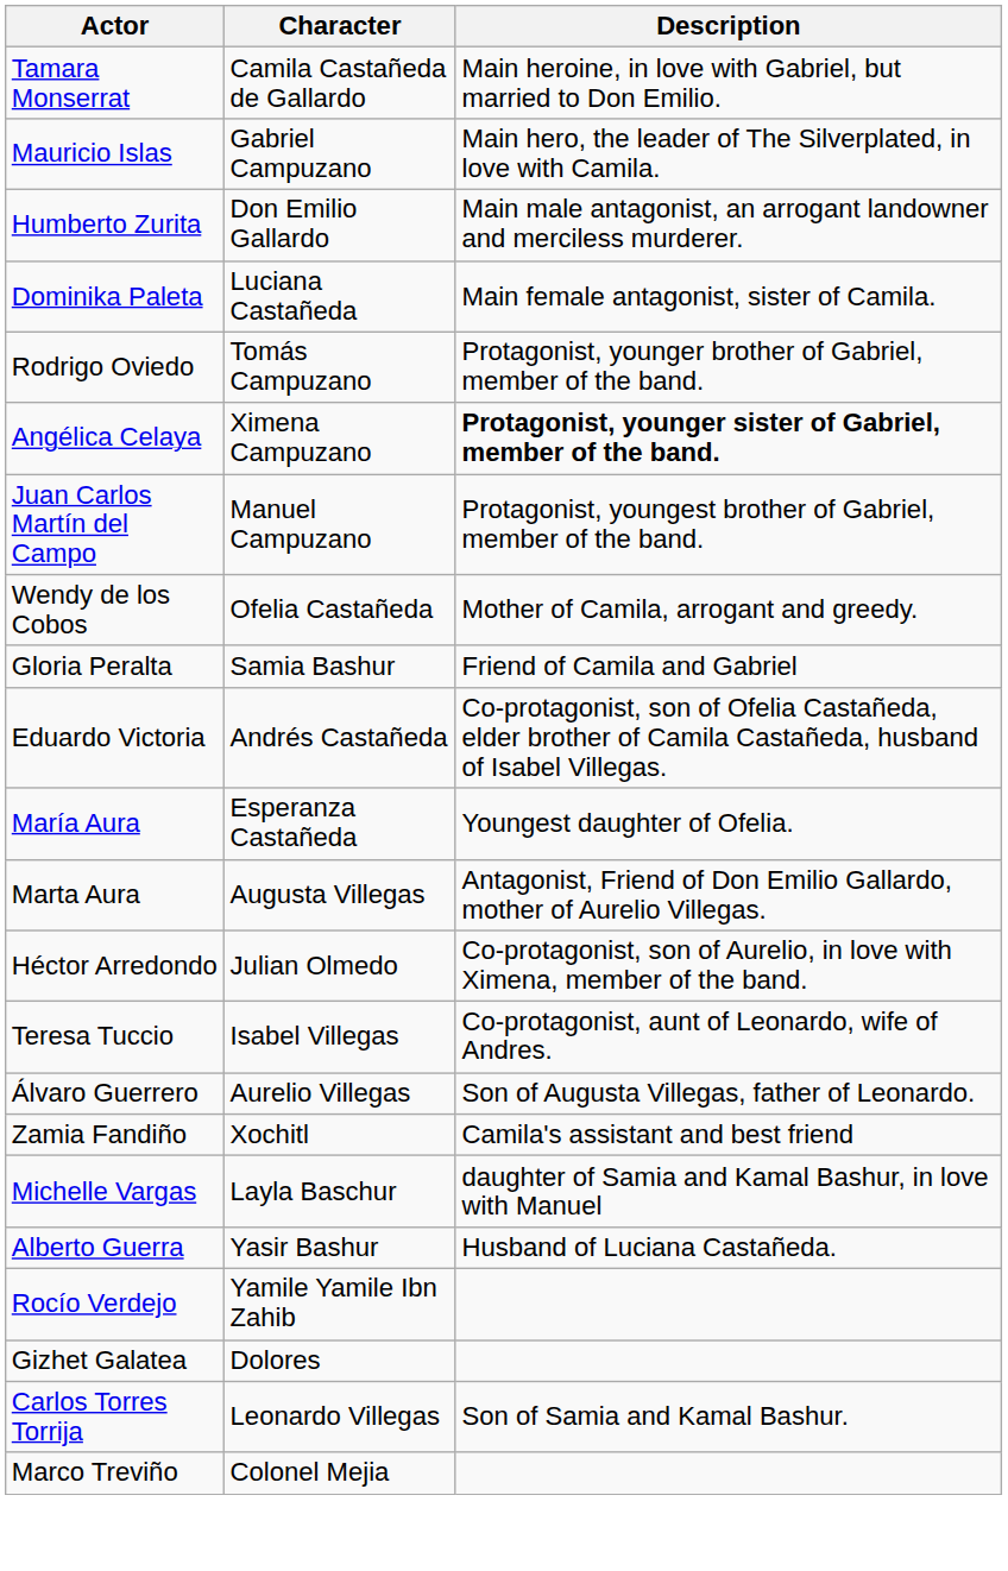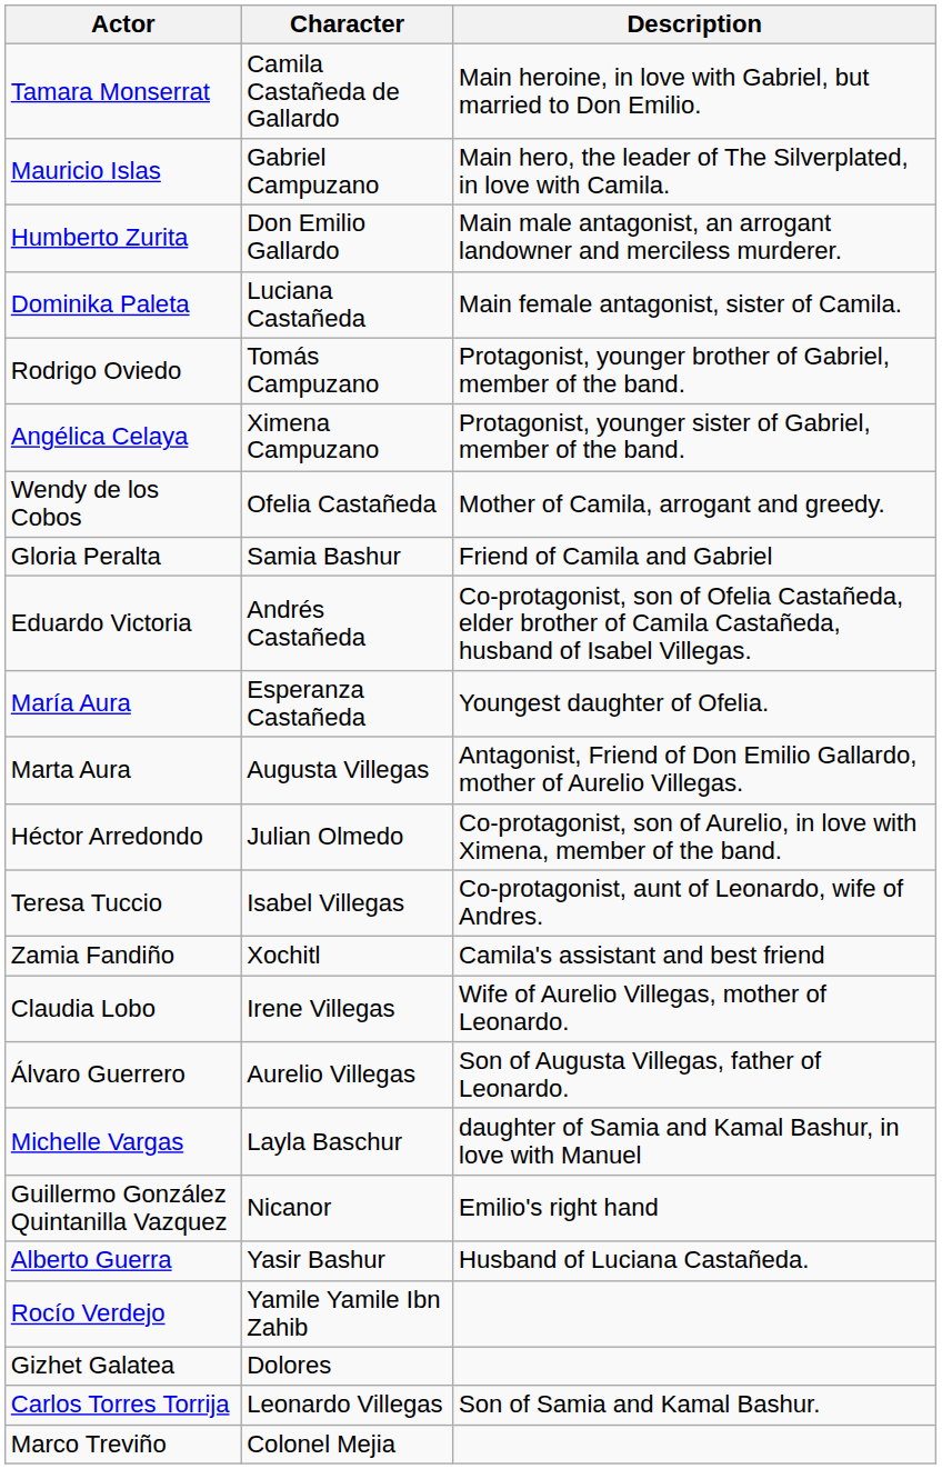Angélica Celaya | Description: bold -> normal
- row: Juan Carlos Martín del Campo | Manuel Campuzano | Protagonist, youngest brother of Gabriel, member of the band.
rows swapped: Álvaro Guerrero <-> Zamia Fandiño
+ row: Claudia Lobo | Irene Villegas | Wife of Aurelio Villegas, mother of Leonardo.
+ row: Guillermo González Quintanilla Vazquez | Nicanor | Emilio's right hand
